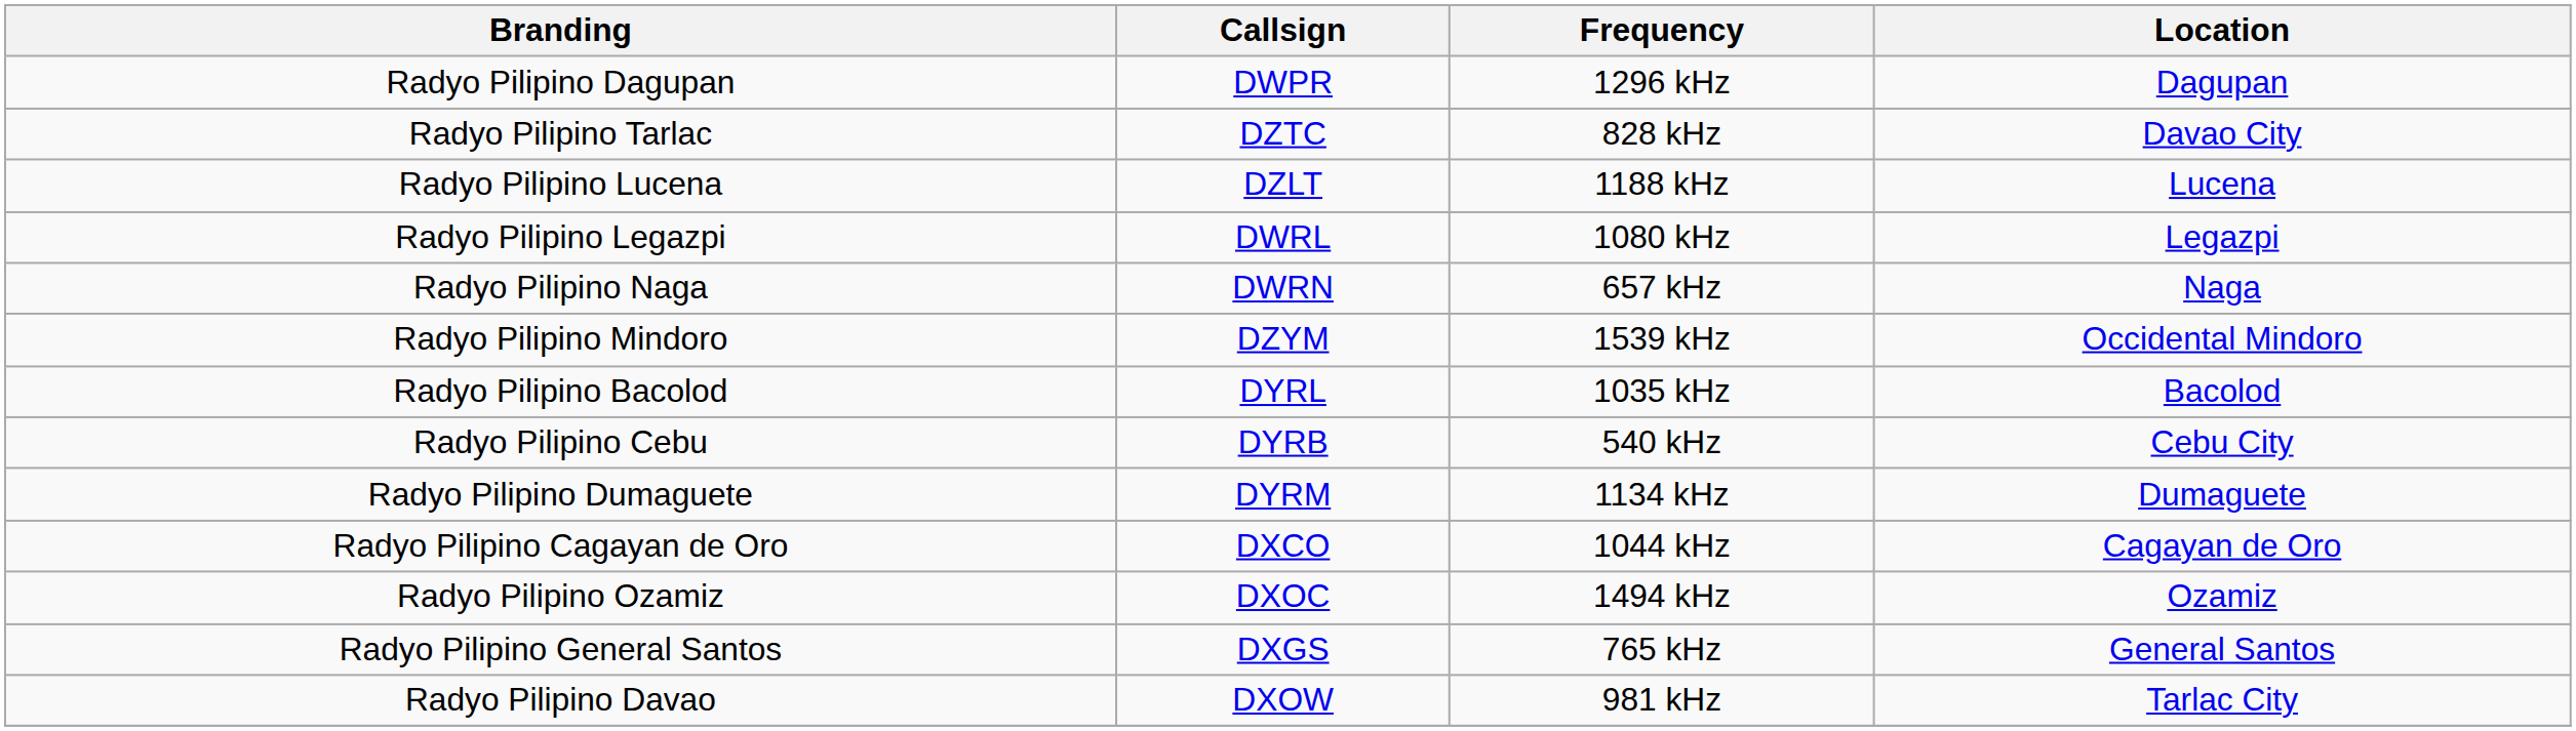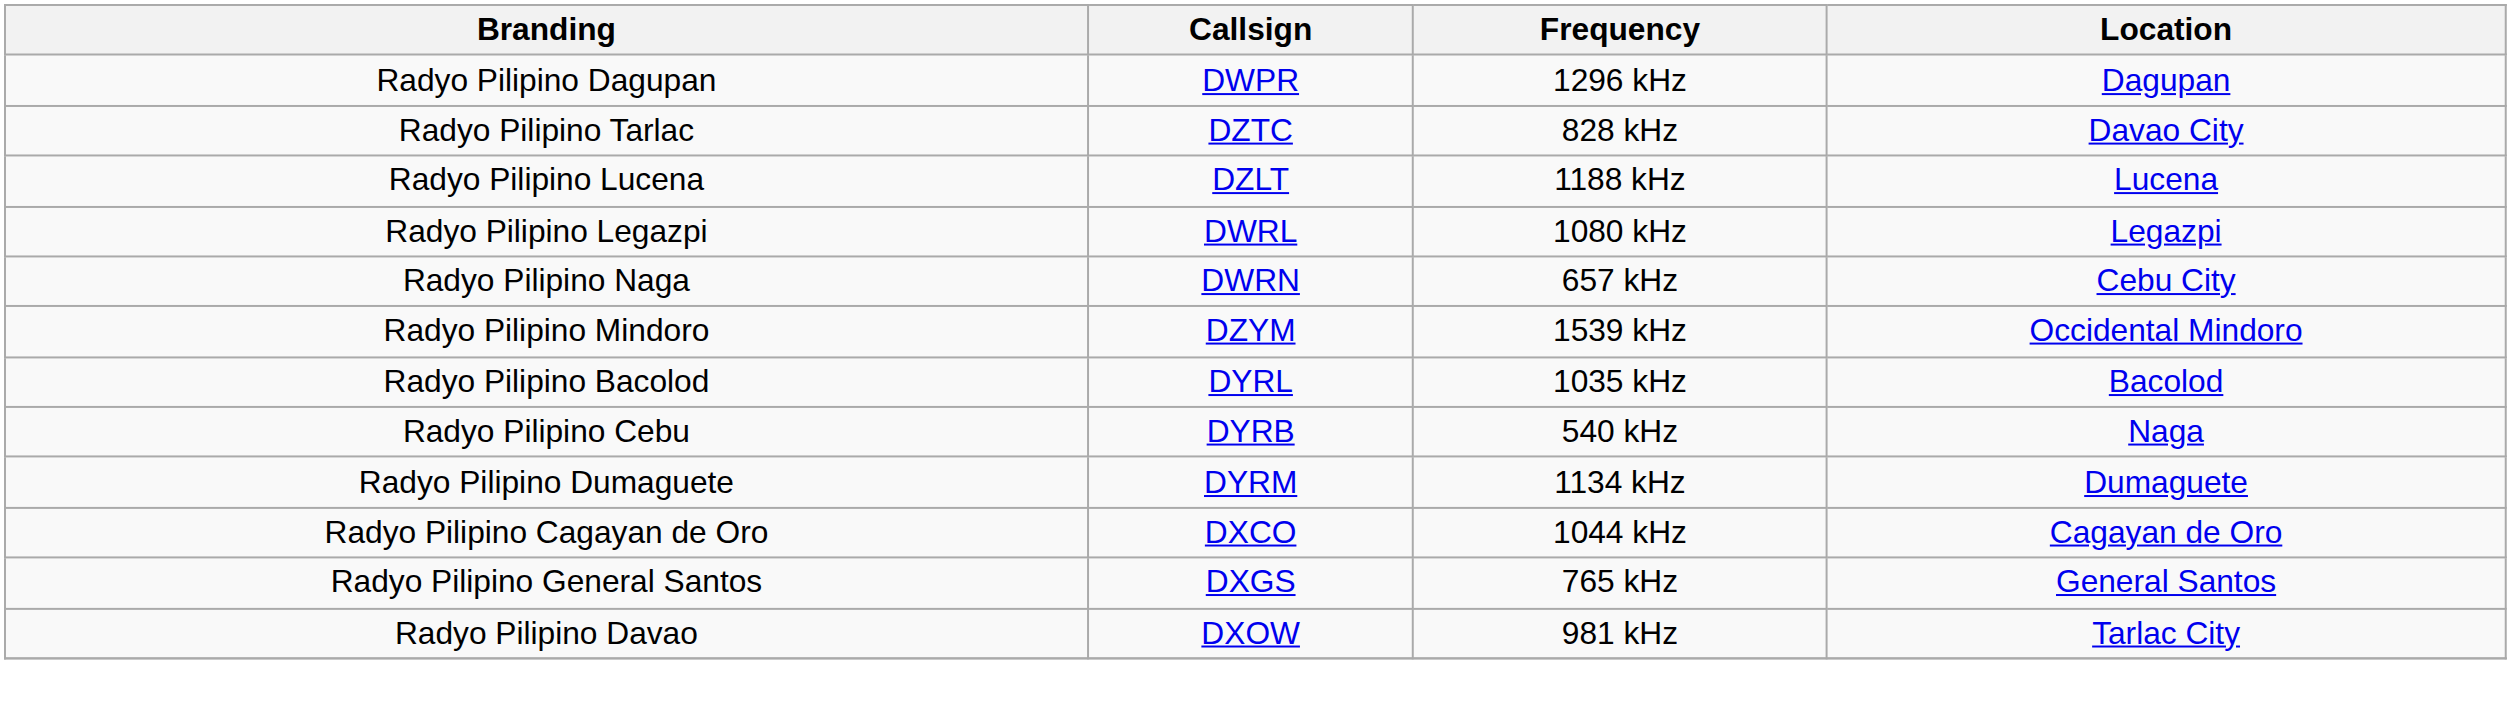Radyo Pilipino Naga | Location: Naga -> Cebu City
Radyo Pilipino Cebu | Location: Cebu City -> Naga
- row: Radyo Pilipino Ozamiz | DXOC | 1494 kHz | Ozamiz
